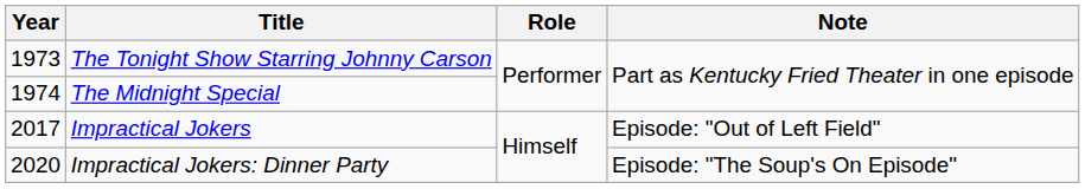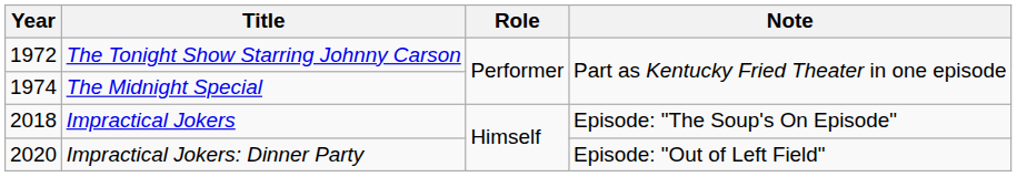The Tonight Show Starring Johnny Carson | Year: 1973 -> 1972
Impractical Jokers | Year: 2017 -> 2018
Impractical Jokers | Note: Episode: "Out of Left Field" -> Episode: "The Soup's On Episode"
Impractical Jokers: Dinner Party | Note: Episode: "The Soup's On Episode" -> Episode: "Out of Left Field"
